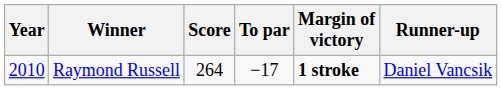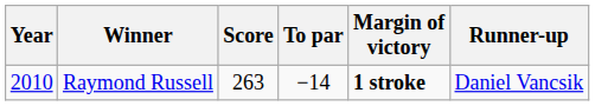Raymond Russell | Score: 264 -> 263
Raymond Russell | To par: −17 -> −14
